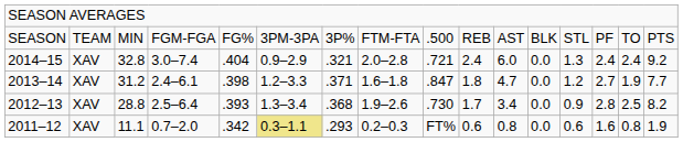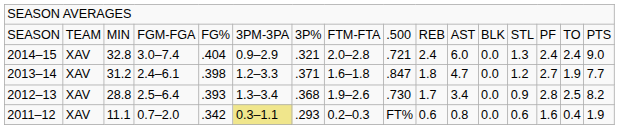2014–15 | column 16: 9.2 -> 9.0
2011–12 | column 15: 0.8 -> 0.4
